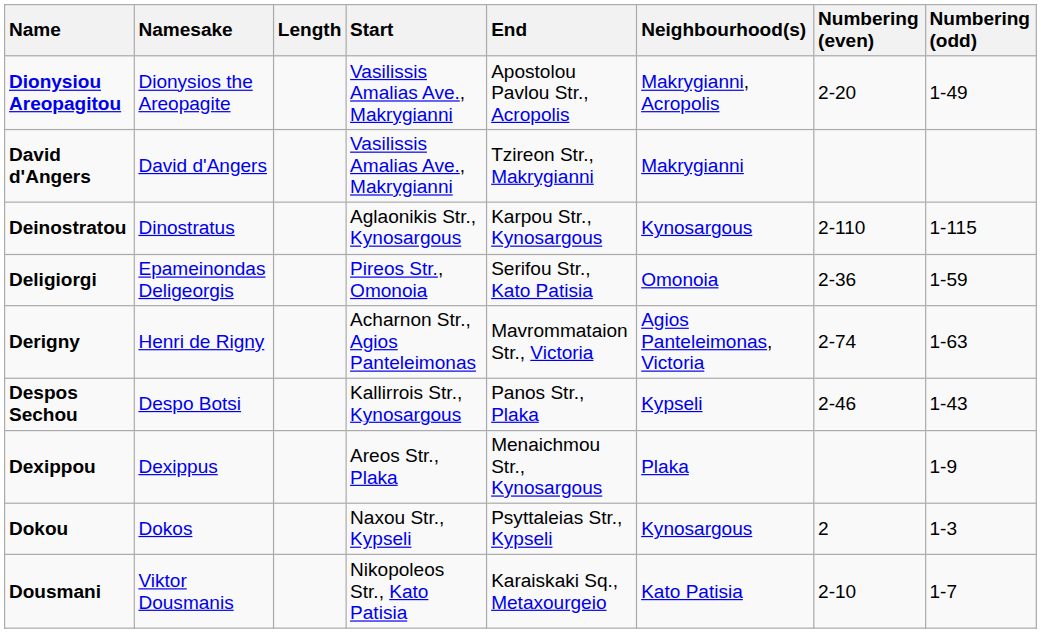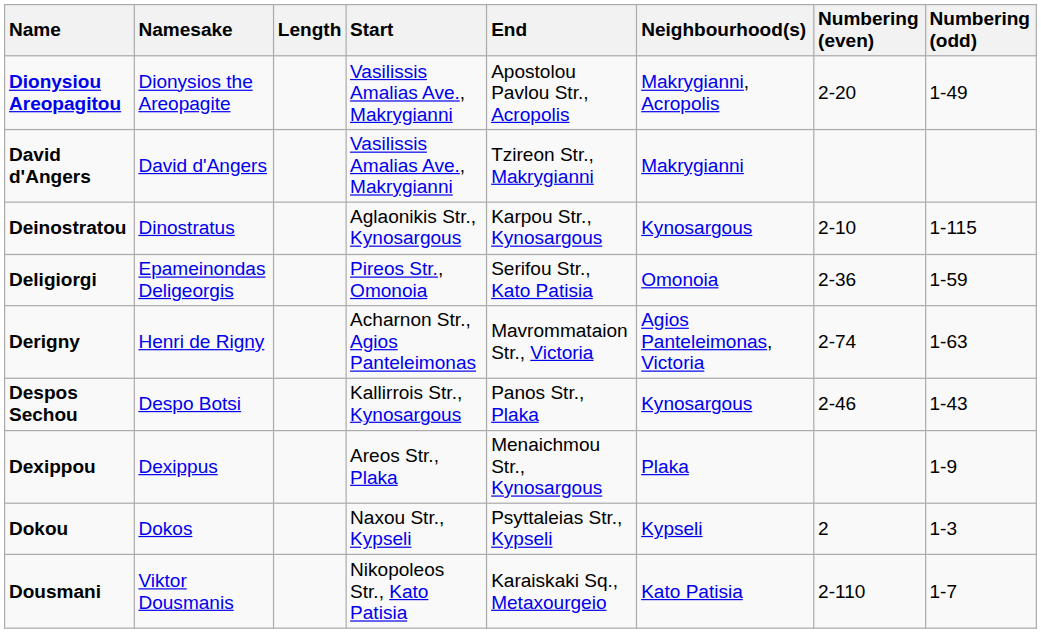Deinostratou | Numbering (even): 2-110 -> 2-10
Despos Sechou | Neighbourhood(s): Kypseli -> Kynosargous
Dokou | Neighbourhood(s): Kynosargous -> Kypseli
Dousmani | Numbering (even): 2-10 -> 2-110
